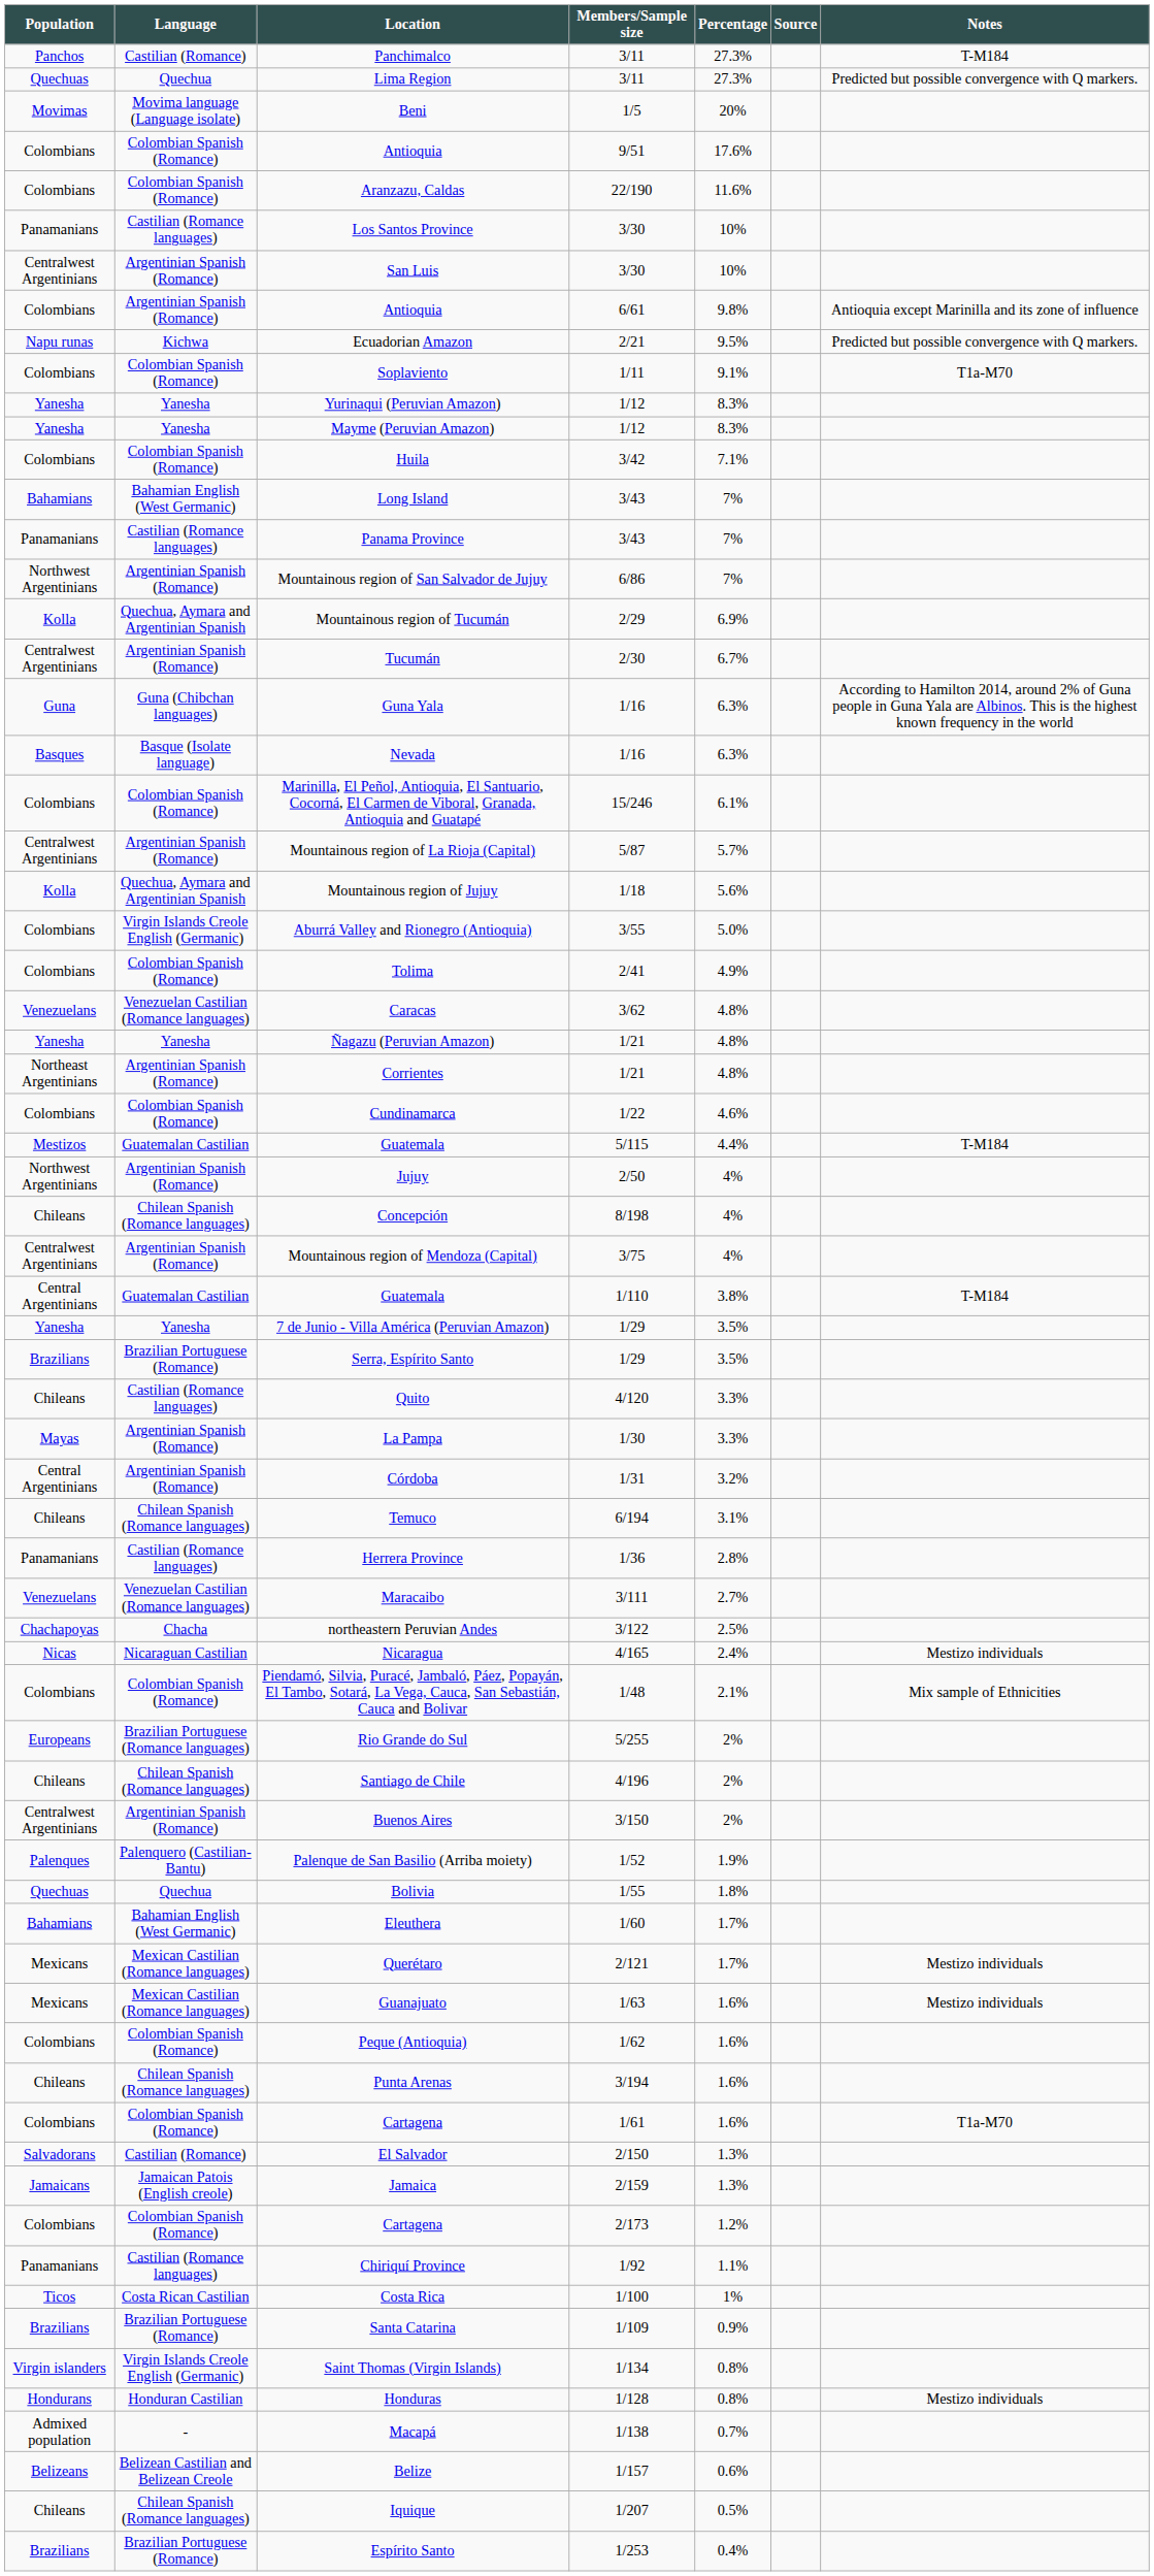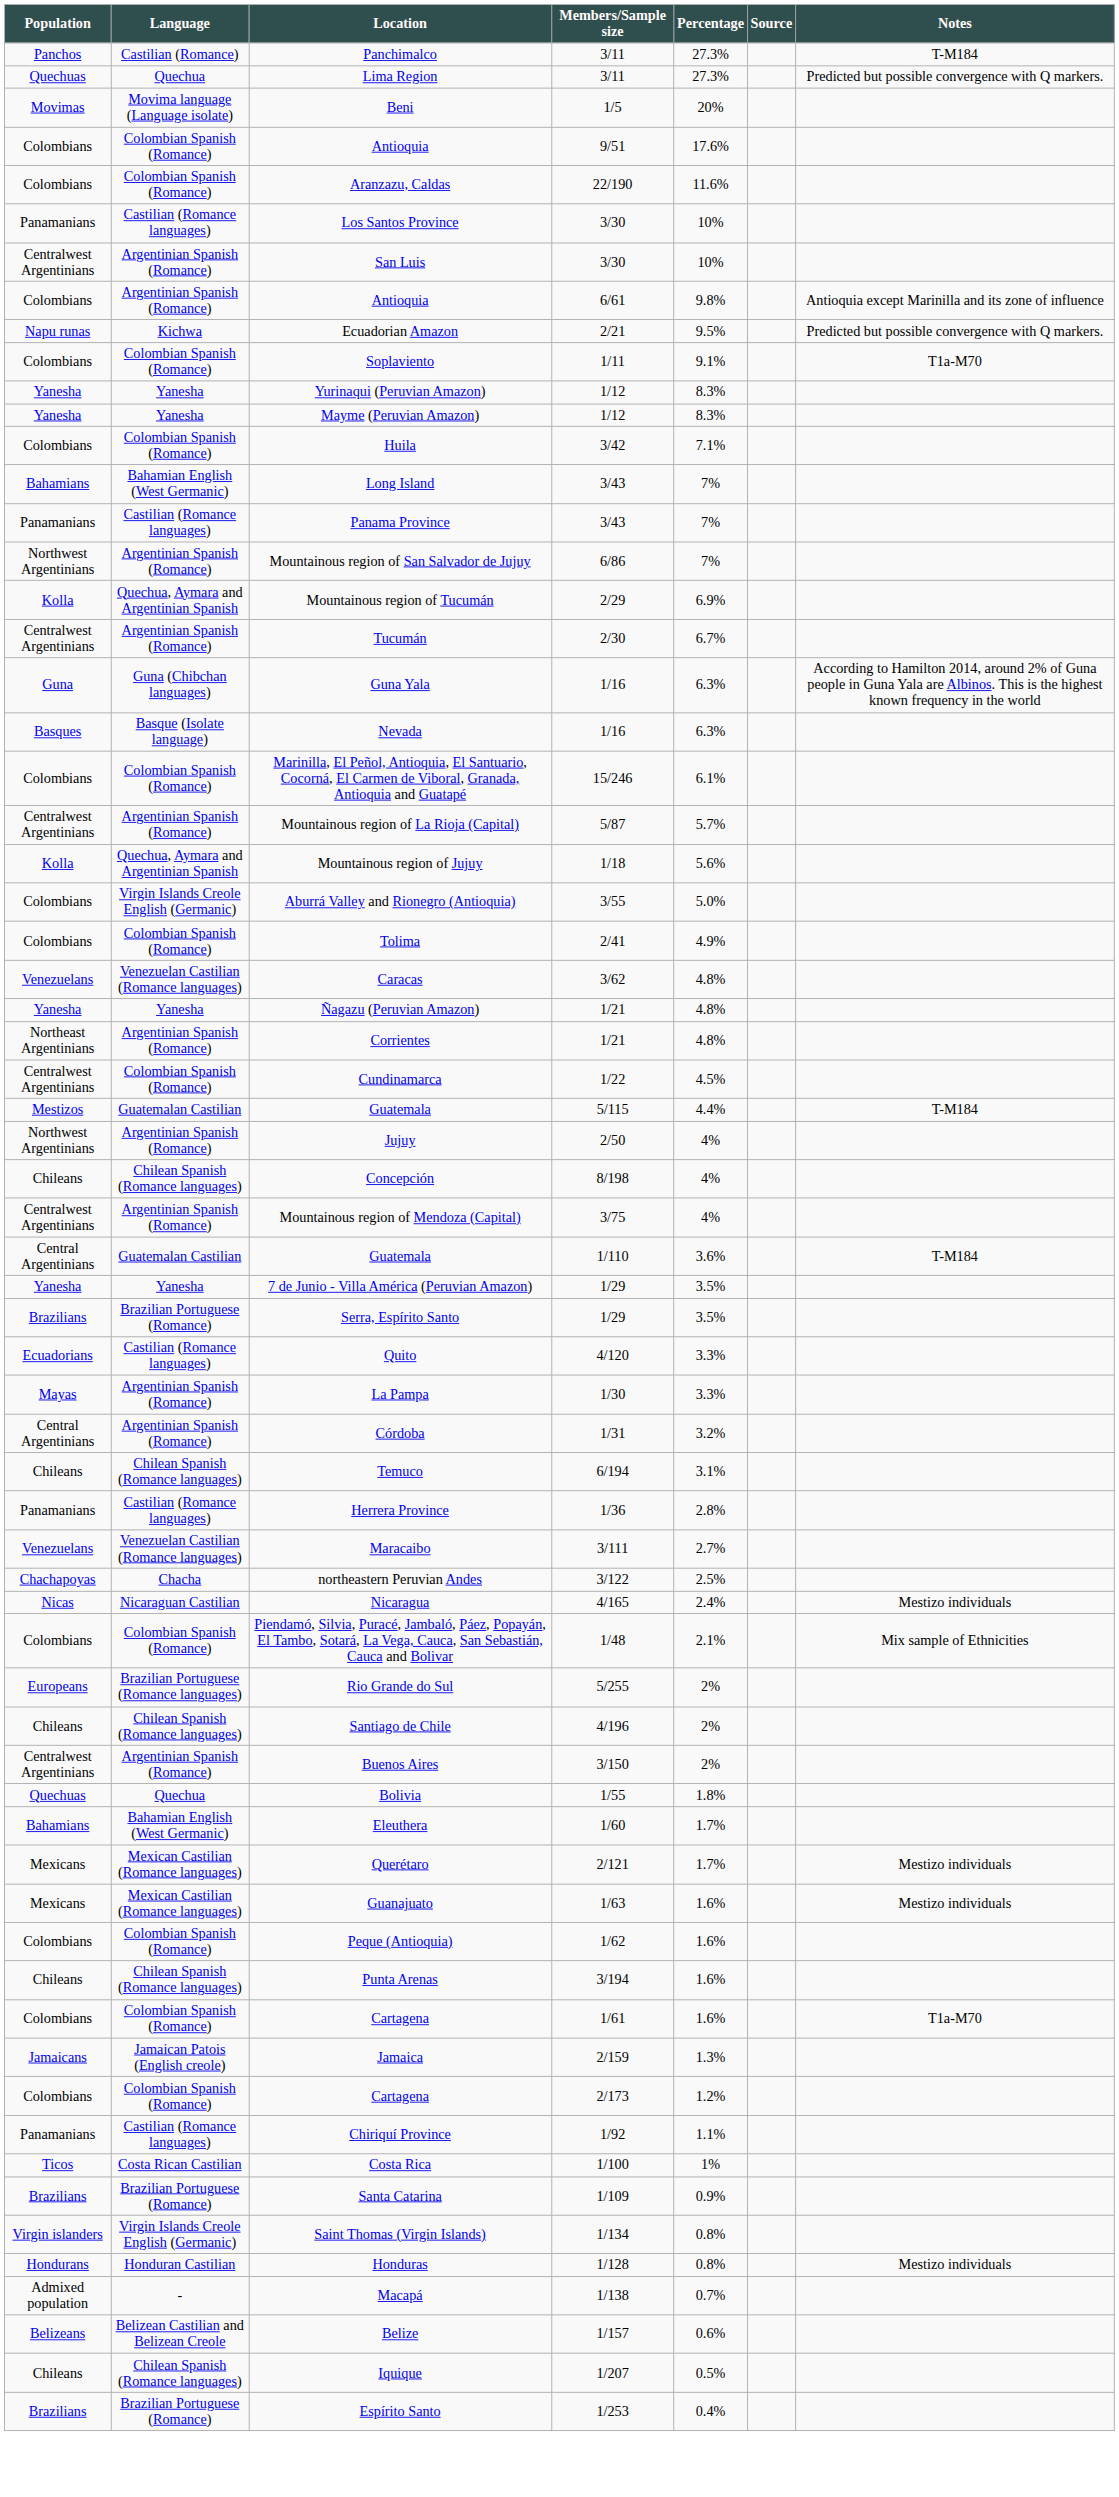Cundinamarca | Population: Colombians -> Centralwest Argentinians
Cundinamarca | Percentage: 4.6% -> 4.5%
Guatemala / 1/110 | Percentage: 3.8% -> 3.6%
Quito | Population: Chileans -> Ecuadorians
- row: Palenques | Palenquero (Castilian-Bantu) | Palenque de San Basilio (Arriba moiety) | 1/52 | 1.9%
- row: Salvadorans | Castilian (Romance) | El Salvador | 2/150 | 1.3%
